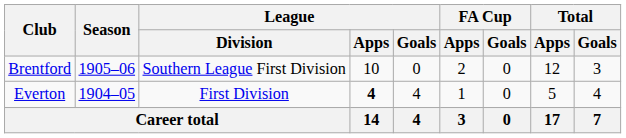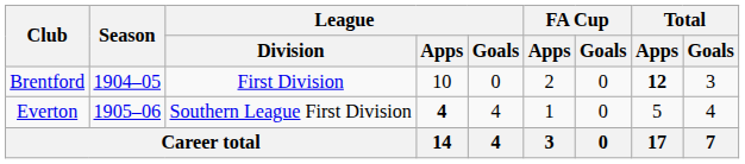Brentford | Season: 1905–06 -> 1904–05
Brentford | League / Division: Southern League First Division -> First Division
Brentford | Total / Apps: normal -> bold
Everton | Season: 1904–05 -> 1905–06
Everton | League / Division: First Division -> Southern League First Division
